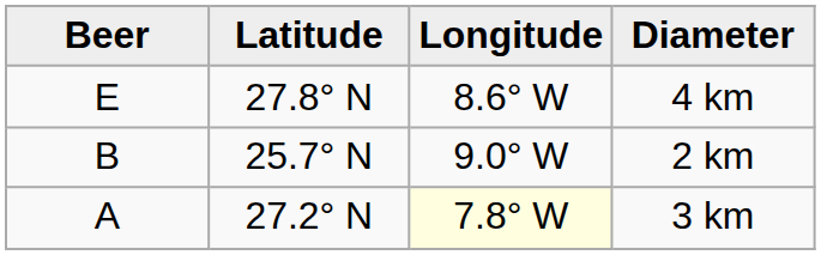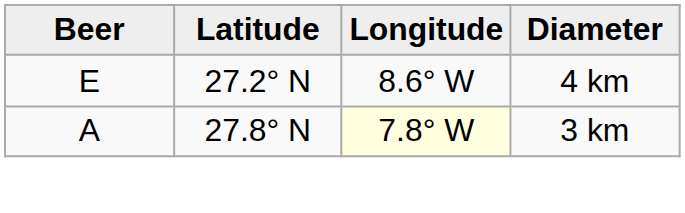4 km | Latitude: 27.8° N -> 27.2° N
- row: B | 25.7° N | 9.0° W | 2 km
3 km | Latitude: 27.2° N -> 27.8° N
